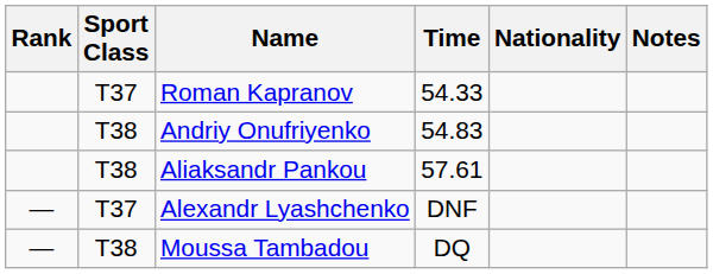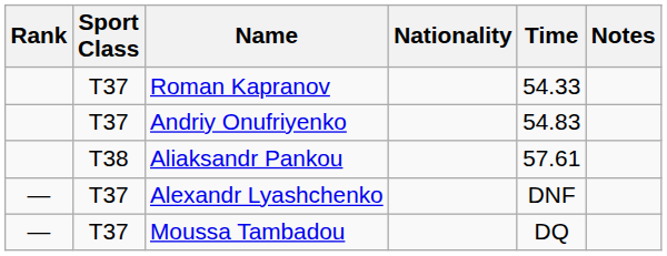columns swapped: Nationality <-> Time
Andriy Onufriyenko | Sport Class: T38 -> T37
Moussa Tambadou | Sport Class: T38 -> T37
